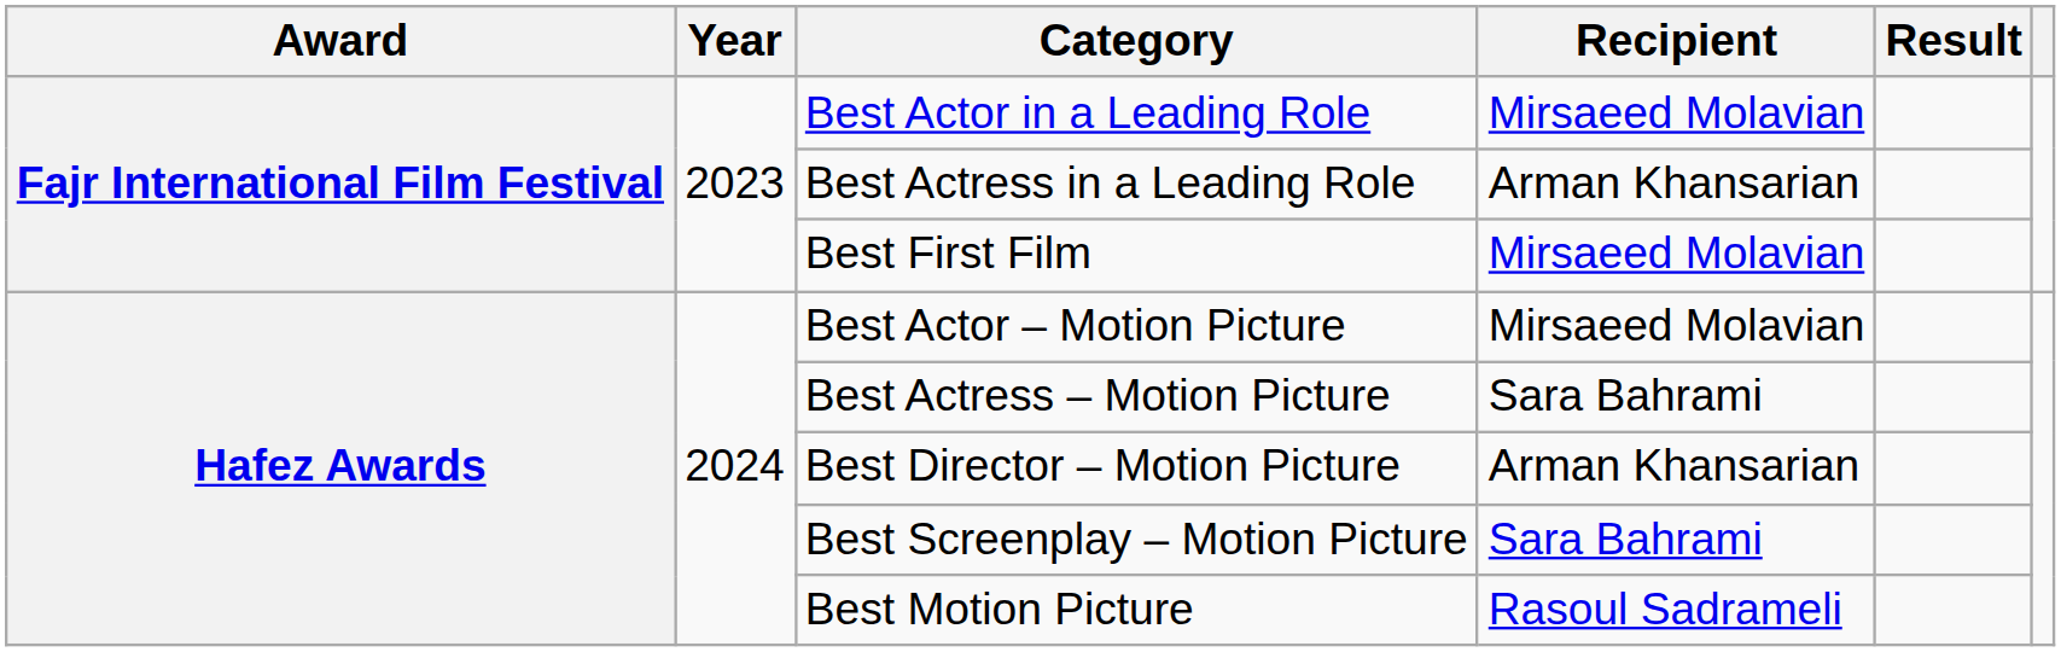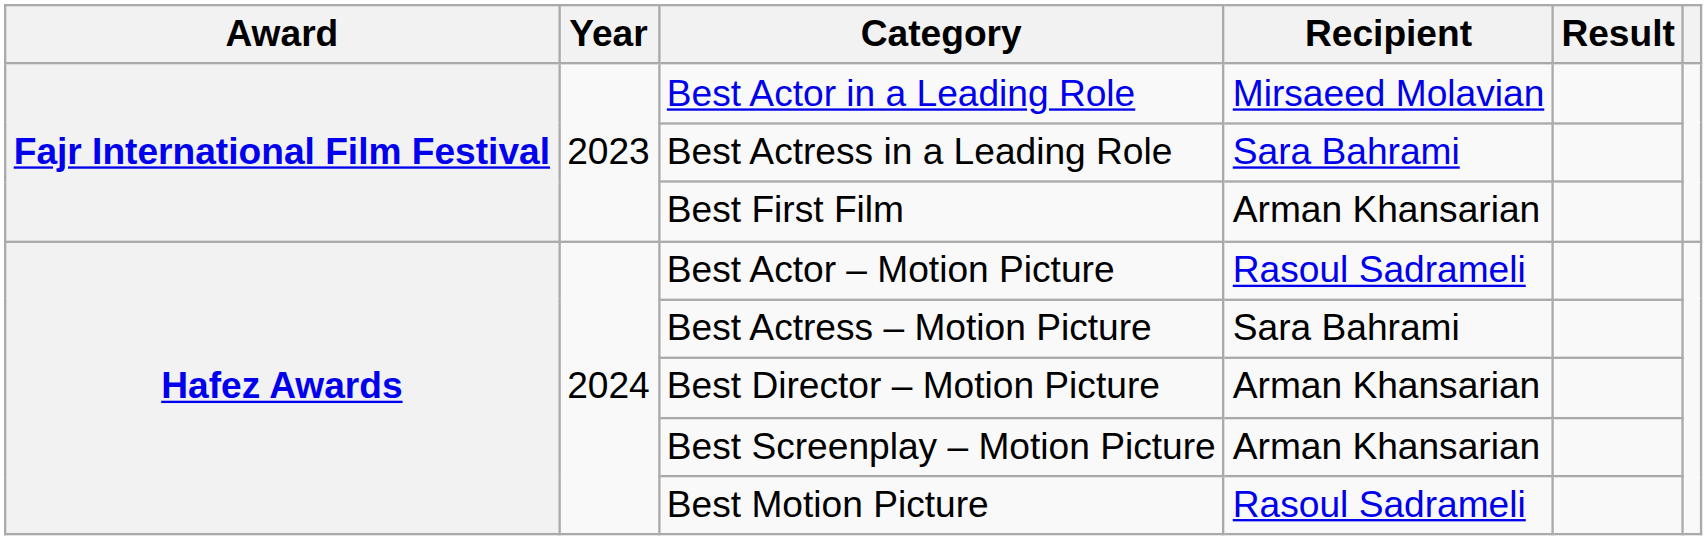Best Actress in a Leading Role | Recipient: Arman Khansarian -> Sara Bahrami
Best First Film | Recipient: Mirsaeed Molavian -> Arman Khansarian
Best Actor – Motion Picture | Recipient: Mirsaeed Molavian -> Rasoul Sadrameli
Best Screenplay – Motion Picture | Recipient: Sara Bahrami -> Arman Khansarian
